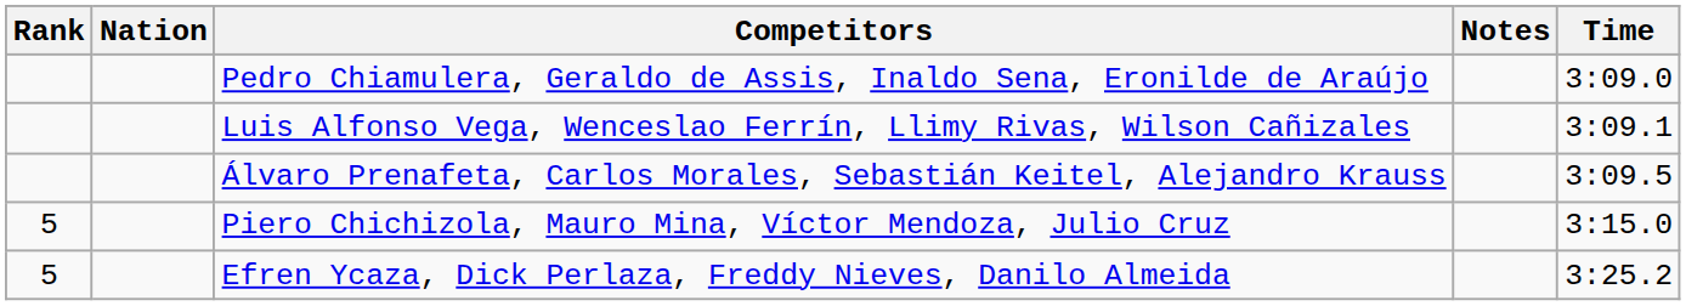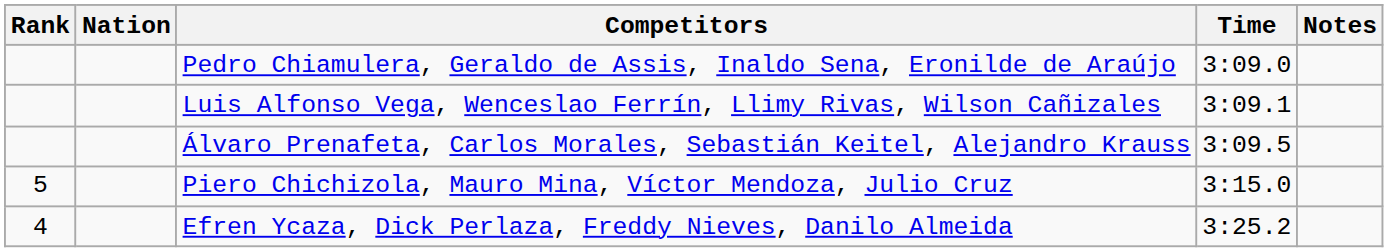columns swapped: Time <-> Notes
Efren Ycaza, Dick Perlaza, Freddy Nieves, Danilo Almeida | Rank: 5 -> 4
